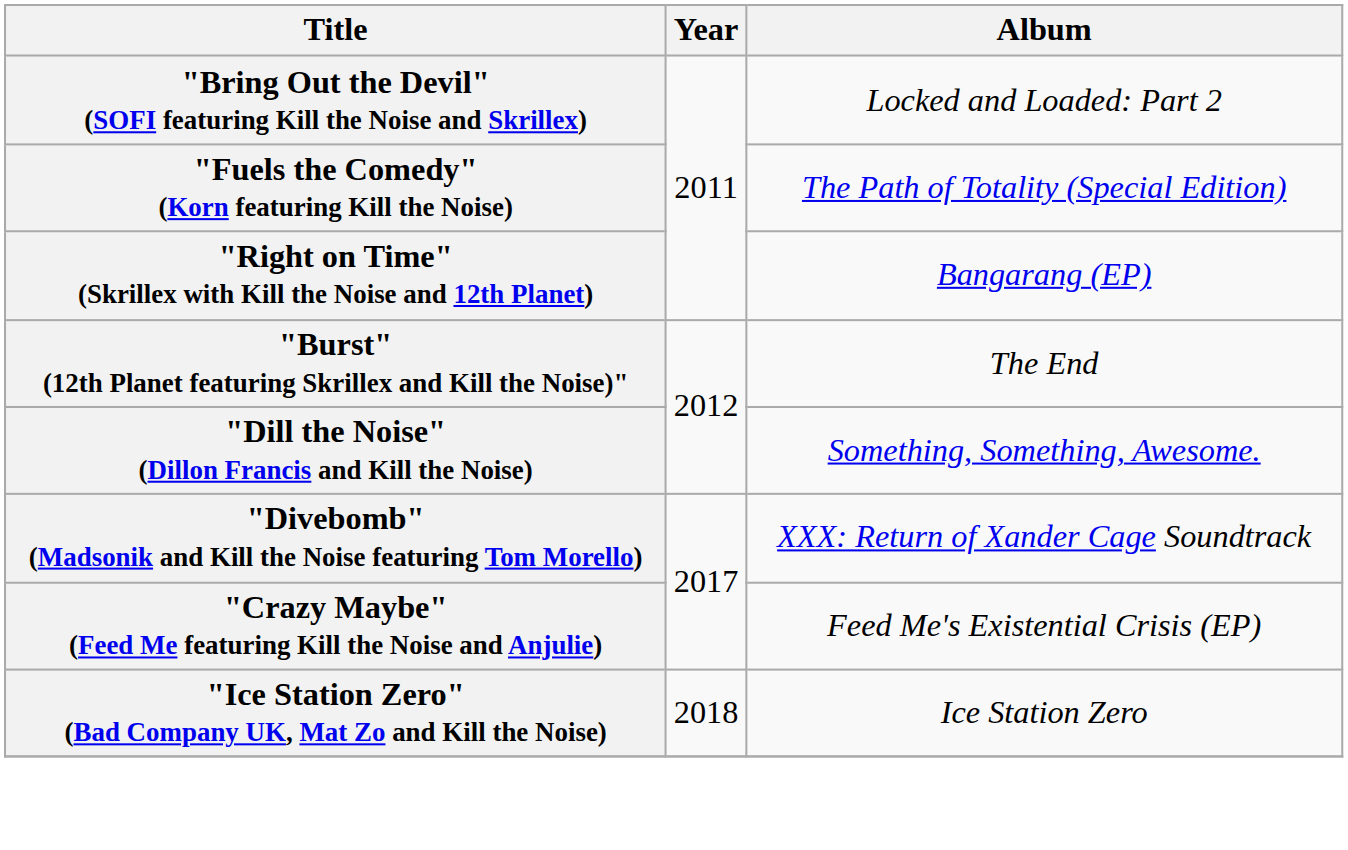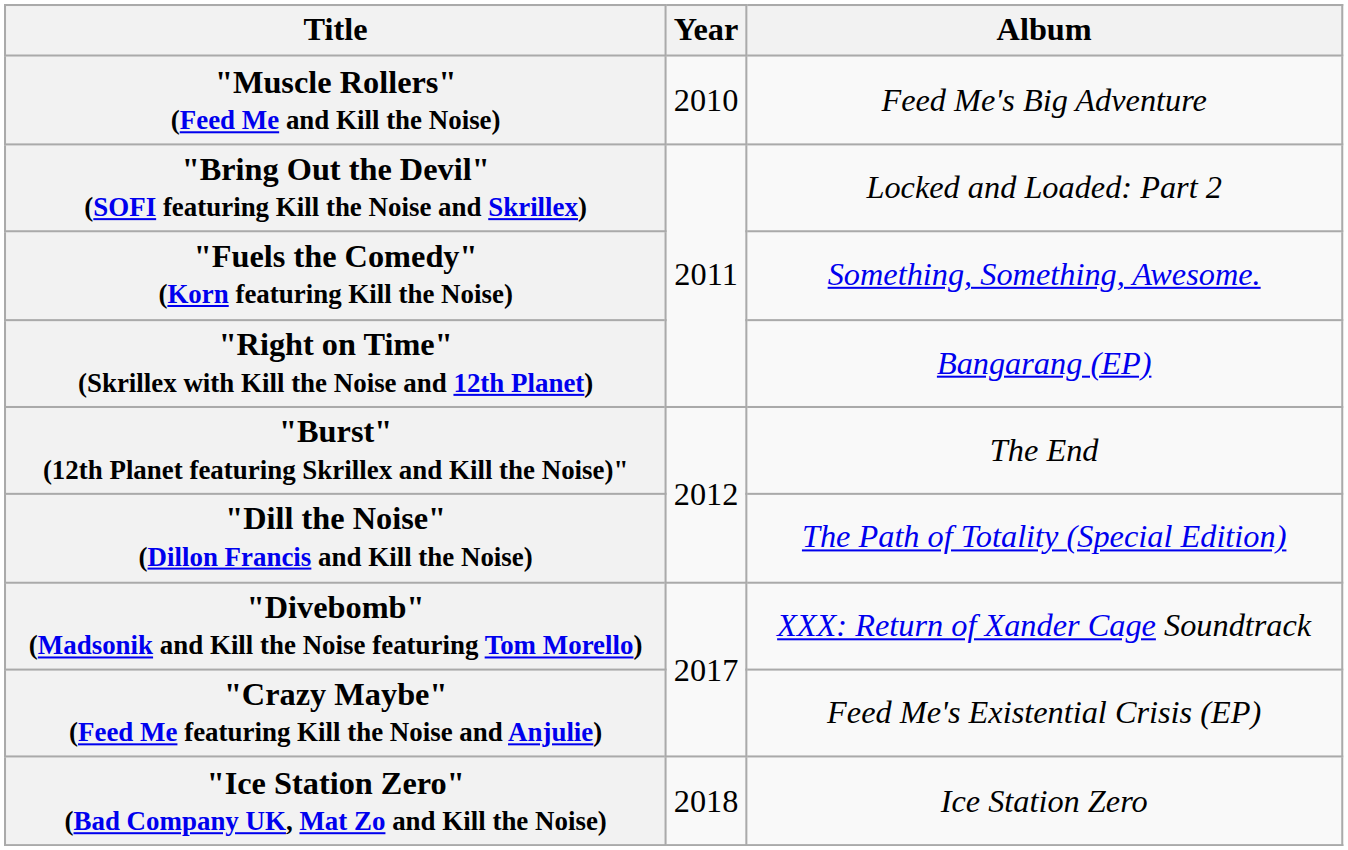+ row: "Muscle Rollers" (Feed Me and Kill the Noise) | 2010 | Feed Me's Big Adventure
"Fuels the Comedy" (Korn featuring Kill the Noise) | Album: The Path of Totality (Special Edition) -> Something, Something, Awesome.
"Dill the Noise" (Dillon Francis and Kill the Noise) | Album: Something, Something, Awesome. -> The Path of Totality (Special Edition)
